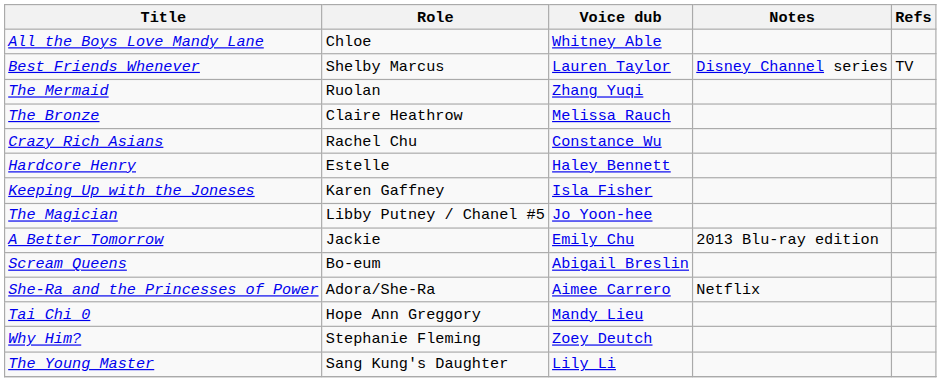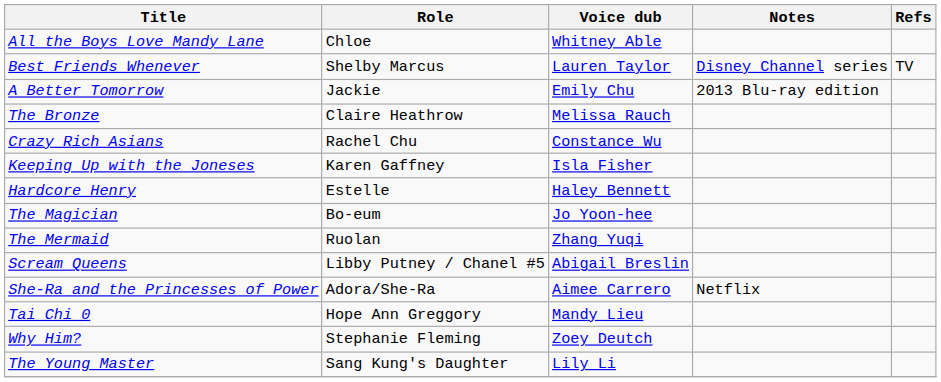rows swapped: A Better Tomorrow <-> The Mermaid
rows swapped: Hardcore Henry <-> Keeping Up with the Joneses
The Magician | Role: Libby Putney / Chanel #5 -> Bo-eum
Scream Queens | Role: Bo-eum -> Libby Putney / Chanel #5
